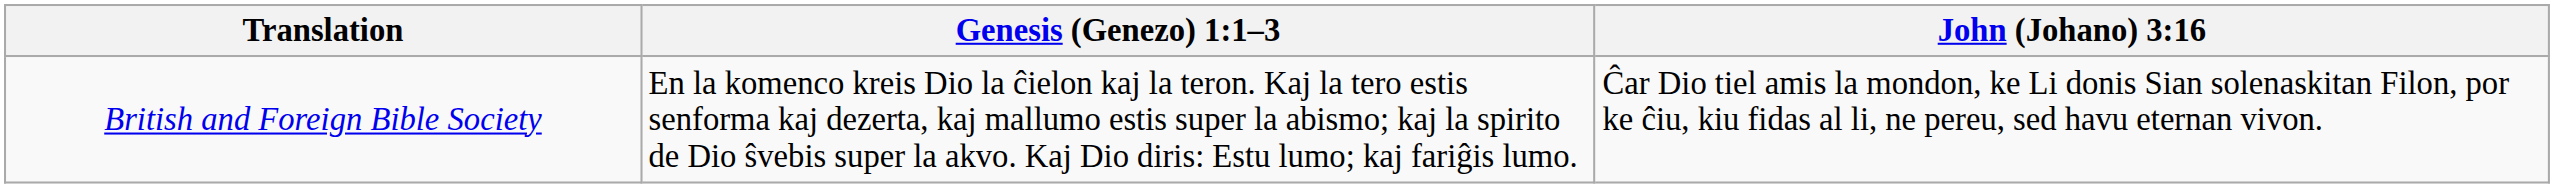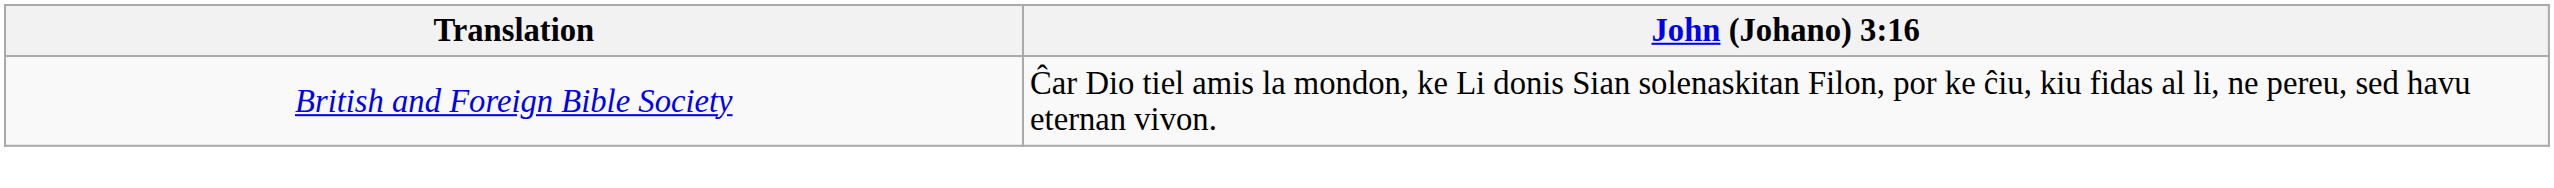- column: Genesis (Genezo) 1:1–3 | En la komenco kreis Dio la ĉielon kaj la teron. Kaj la tero estis senforma kaj dezerta, kaj mallumo estis super la abismo; kaj la spirito de Dio ŝvebis super la akvo. Kaj Dio diris: Estu lumo; kaj fariĝis lumo.
